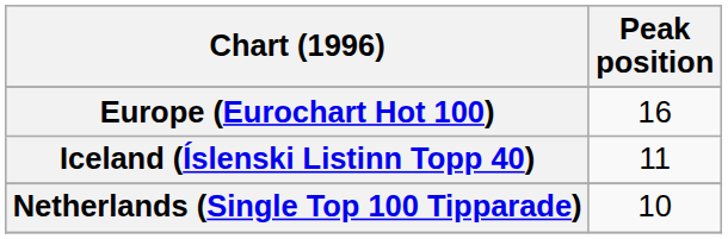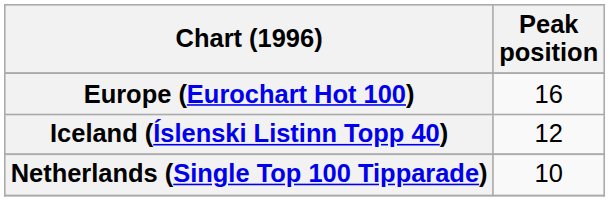Iceland (Íslenski Listinn Topp 40) | Peak position: 11 -> 12
